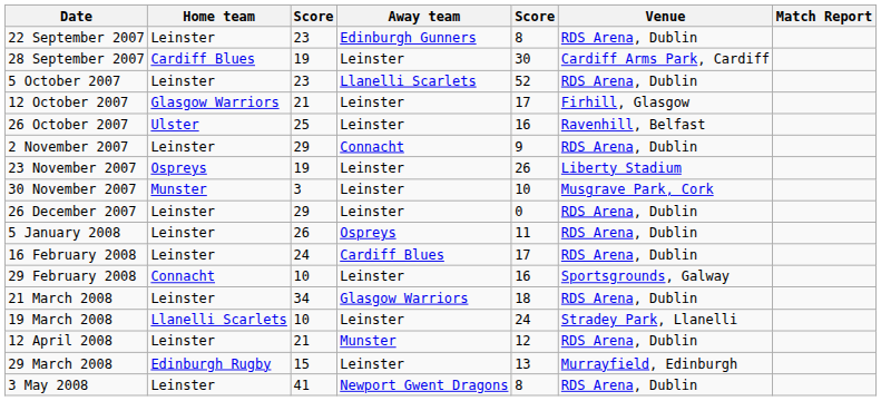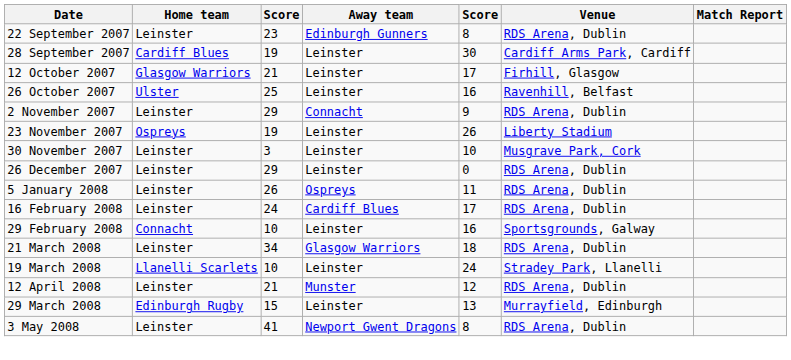- row: 5 October 2007 | Leinster | 23 | Llanelli Scarlets | 52 | RDS Arena, Dublin
30 November 2007 | Home team: Munster -> Leinster
